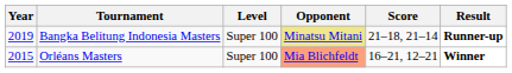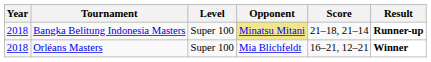Bangka Belitung Indonesia Masters | Year: 2019 -> 2018
Orléans Masters | Year: 2015 -> 2018
Orléans Masters | Opponent: lightsalmon background -> no background
